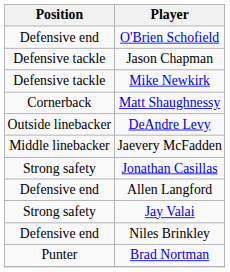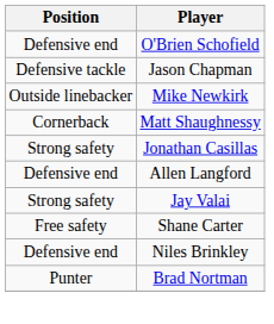Mike Newkirk | Position: Defensive tackle -> Outside linebacker
- row: Outside linebacker | DeAndre Levy
- row: Middle linebacker | Jaevery McFadden
+ row: Free safety | Shane Carter
